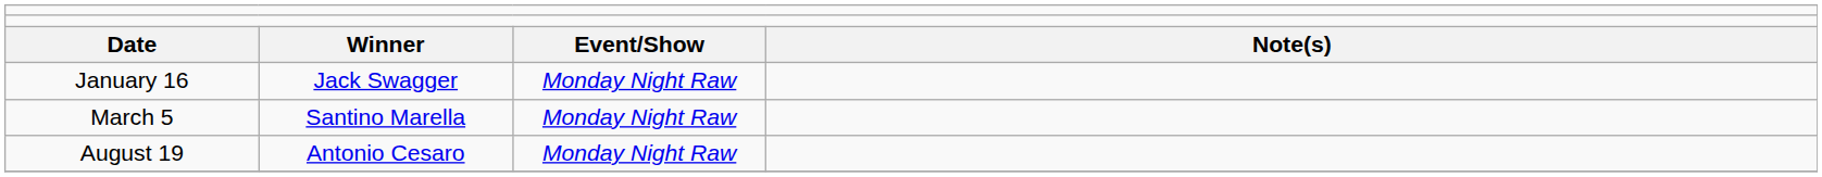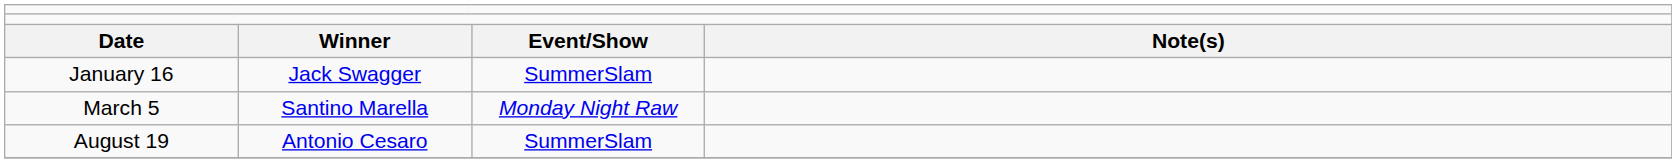January 16 | column 3: Monday Night Raw -> SummerSlam
August 19 | column 3: Monday Night Raw -> SummerSlam
